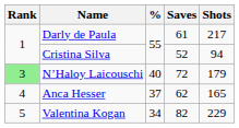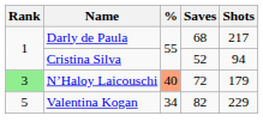Darly de Paula | Saves: 61 -> 68
N’Haloy Laicouschi | %: no background -> lightsalmon background
- row: 4 | Anca Hesser | 37 | 62 | 165
